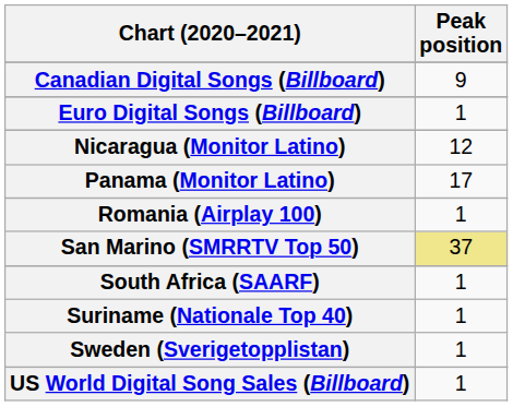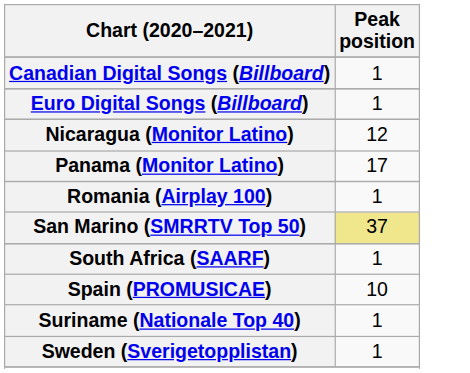Canadian Digital Songs (Billboard) | Peak position: 9 -> 1
+ row: Spain (PROMUSICAE) | 10
- row: US World Digital Song Sales (Billboard) | 1
